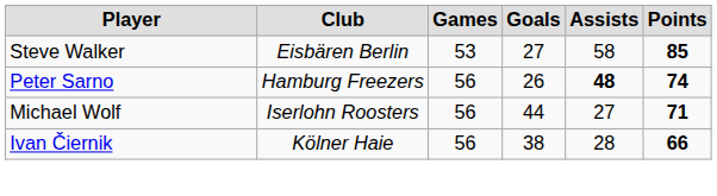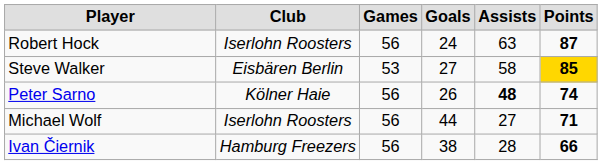+ row: Robert Hock | Iserlohn Roosters | 56 | 24 | 63 | 87
Steve Walker | Points: no background -> gold background
Peter Sarno | Club: Hamburg Freezers -> Kölner Haie
Ivan Čiernik | Club: Kölner Haie -> Hamburg Freezers
